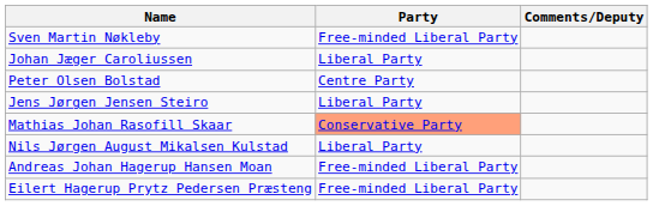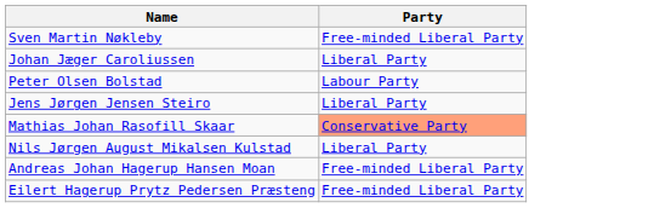- column: Comments/Deputy
Peter Olsen Bolstad | Party: Centre Party -> Labour Party
